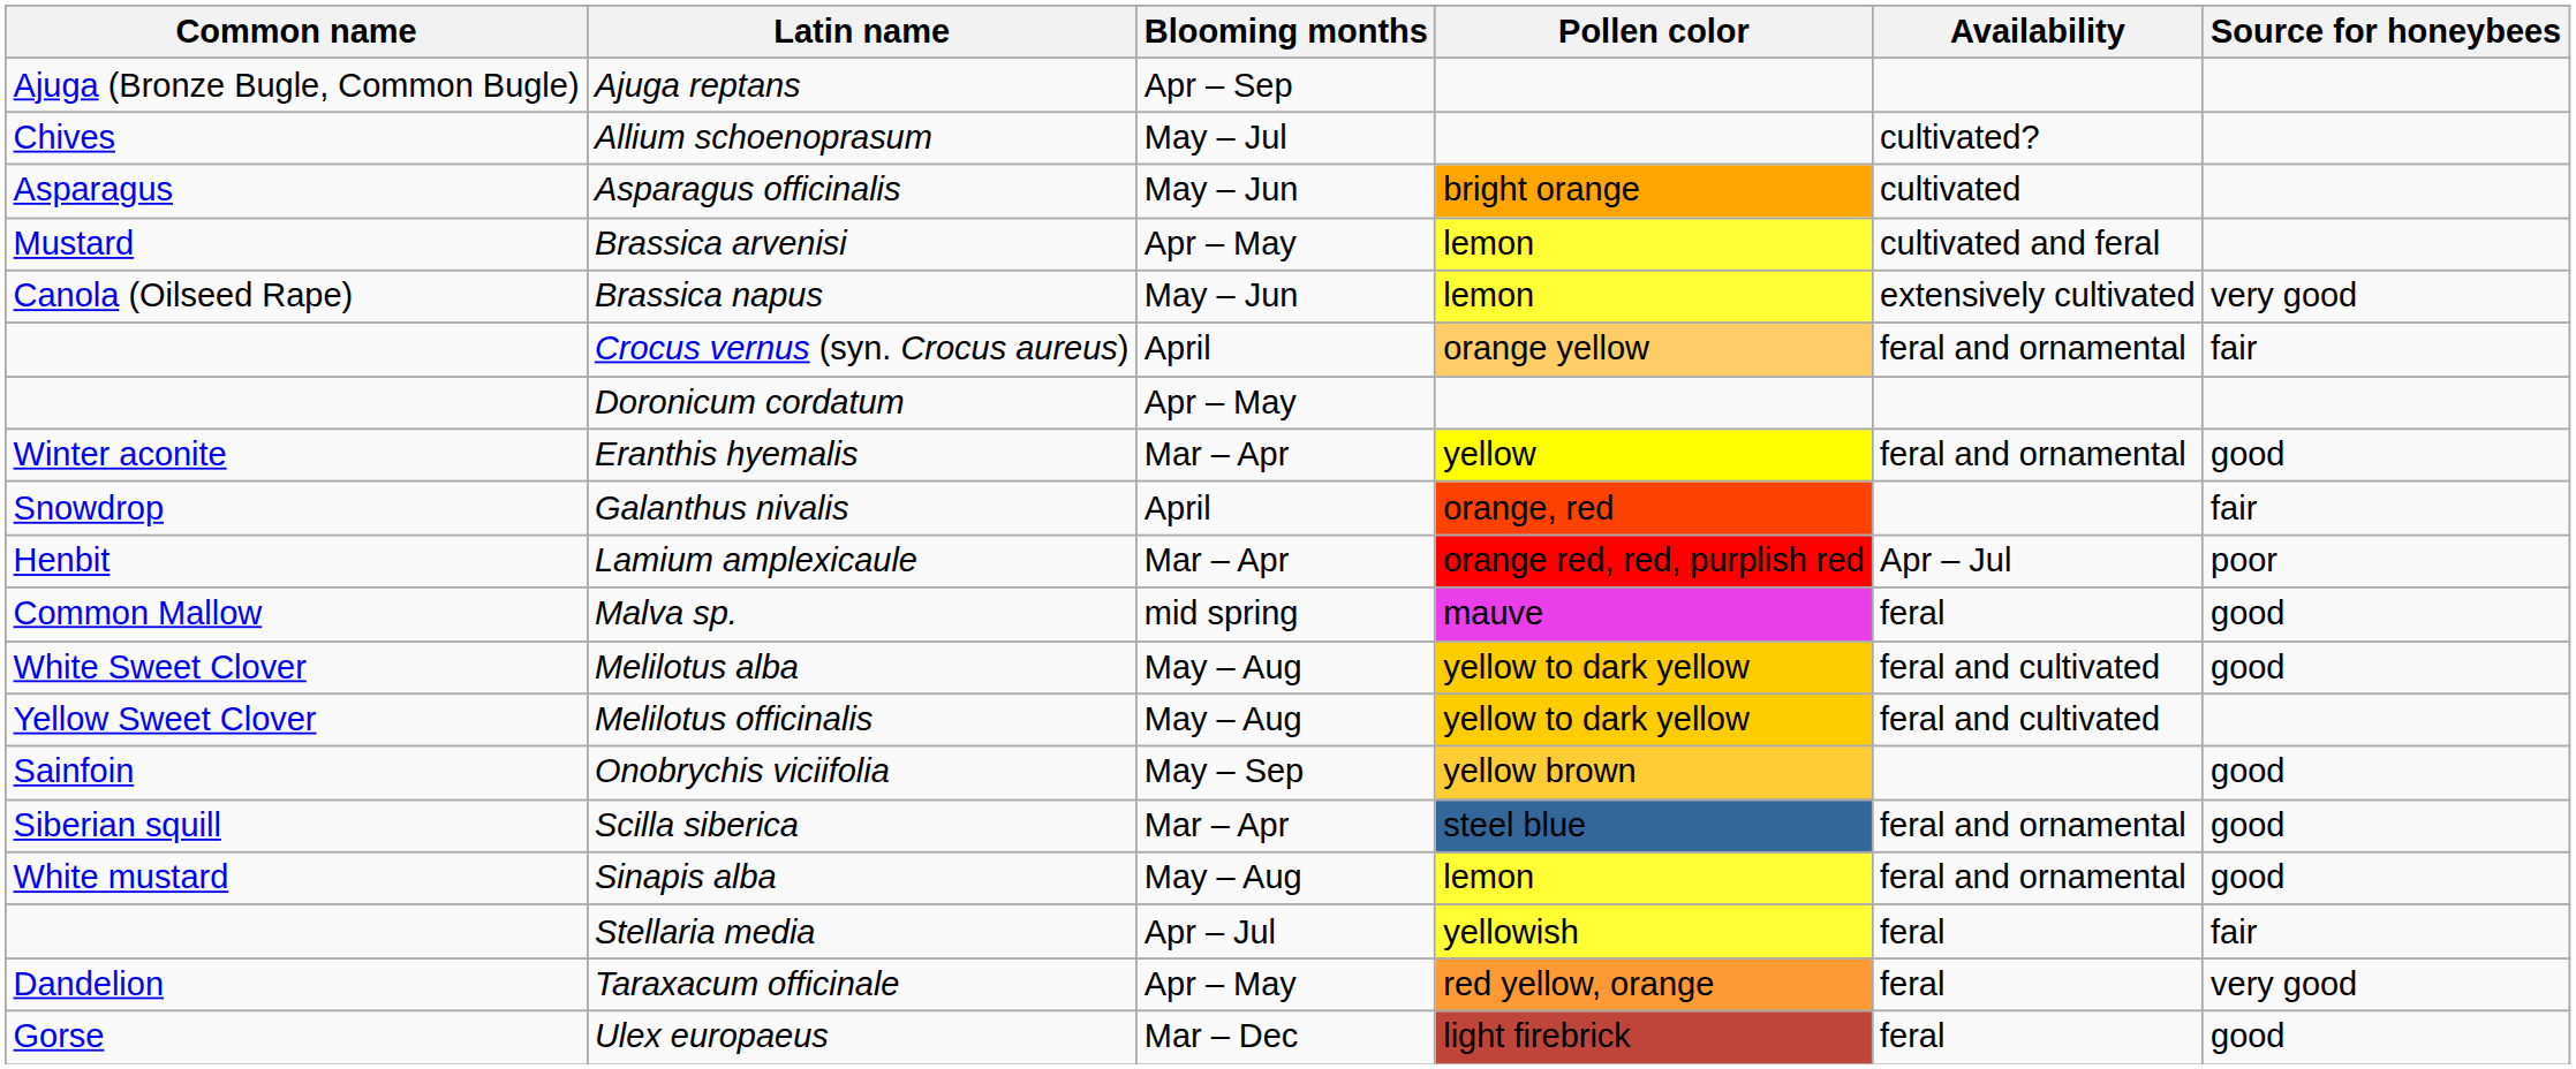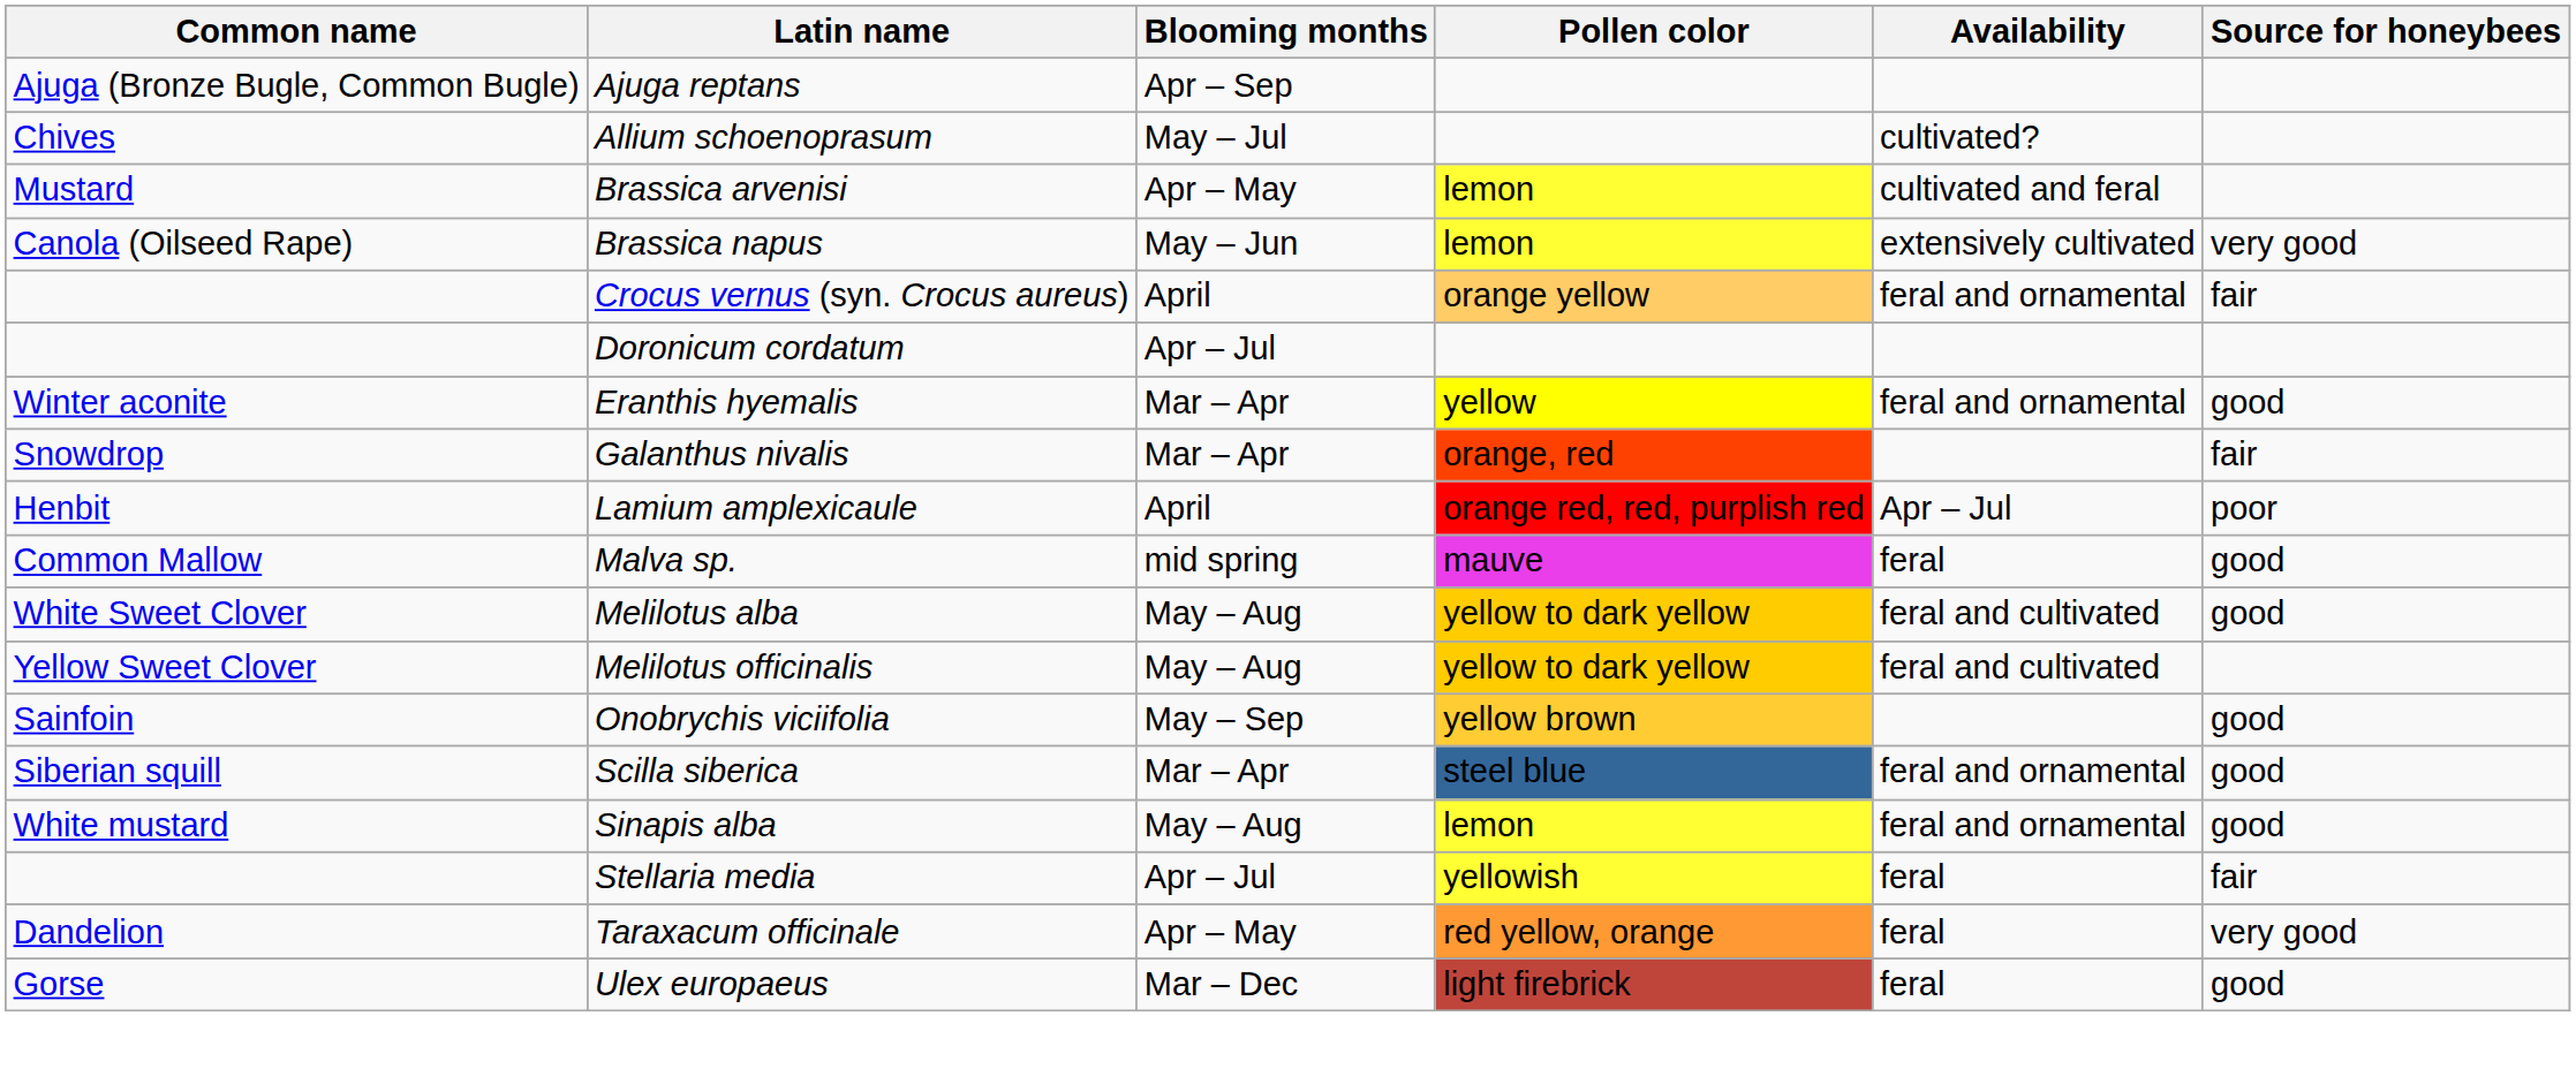- row: Asparagus | Asparagus officinalis | May – Jun | bright orange | cultivated
Doronicum cordatum | Blooming months: Apr – May -> Apr – Jul
Galanthus nivalis | Blooming months: April -> Mar – Apr
Lamium amplexicaule | Blooming months: Mar – Apr -> April
